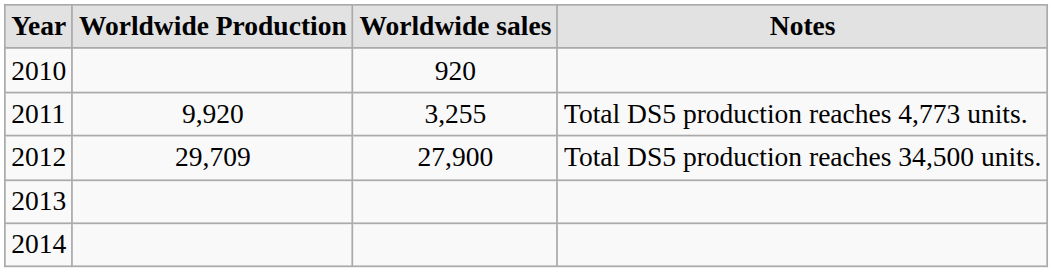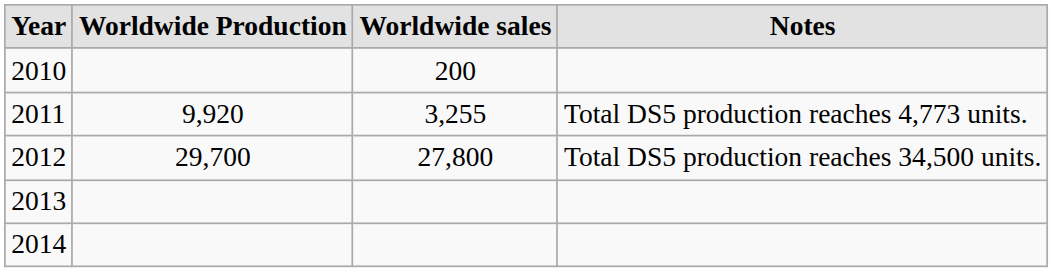2010 | Worldwide sales: 920 -> 200
2012 | Worldwide Production: 29,709 -> 29,700
2012 | Worldwide sales: 27,900 -> 27,800
